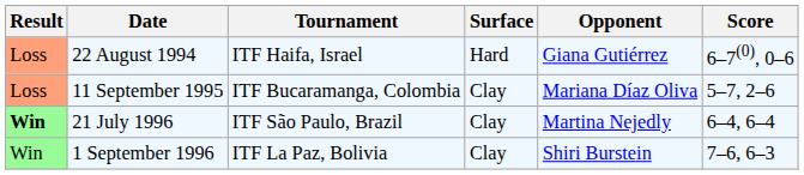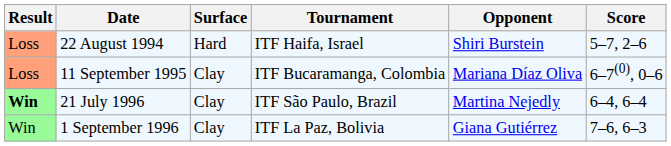columns swapped: Tournament <-> Surface
22 August 1994 | Opponent: Giana Gutiérrez -> Shiri Burstein
22 August 1994 | Score: 6–7(0), 0–6 -> 5–7, 2–6
11 September 1995 | Score: 5–7, 2–6 -> 6–7(0), 0–6
1 September 1996 | Opponent: Shiri Burstein -> Giana Gutiérrez
